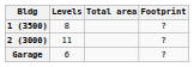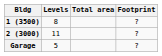Garage | Levels: 6 -> 5
